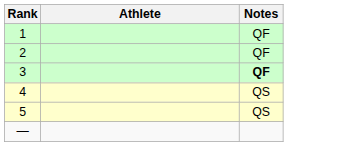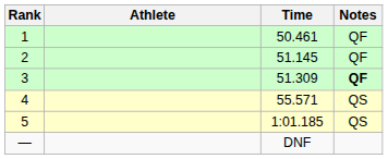+ column: Time | 50.461 | 51.145 | 51.309 | 55.571 | 1:01.185 | DNF
